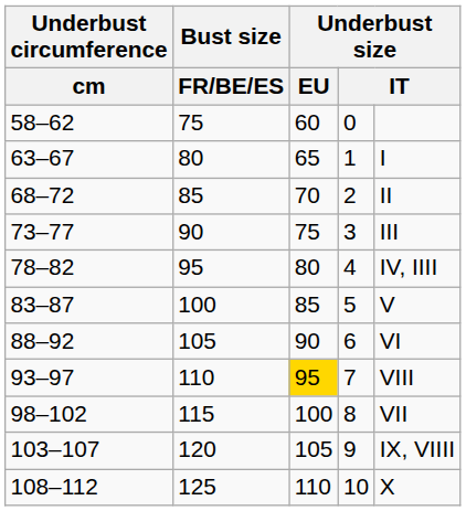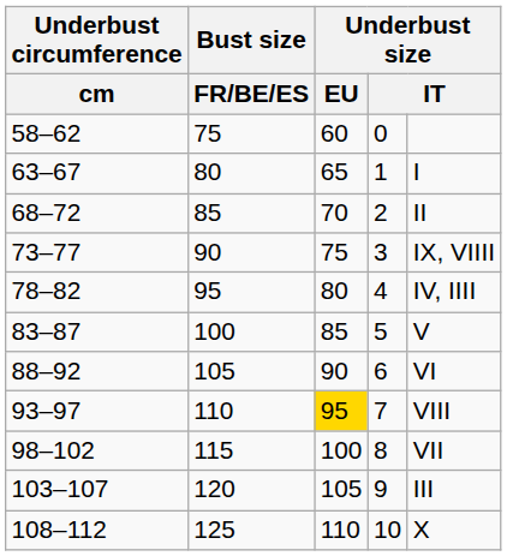73–77 | column 5: III -> IX, VIIII
103–107 | column 5: IX, VIIII -> III
